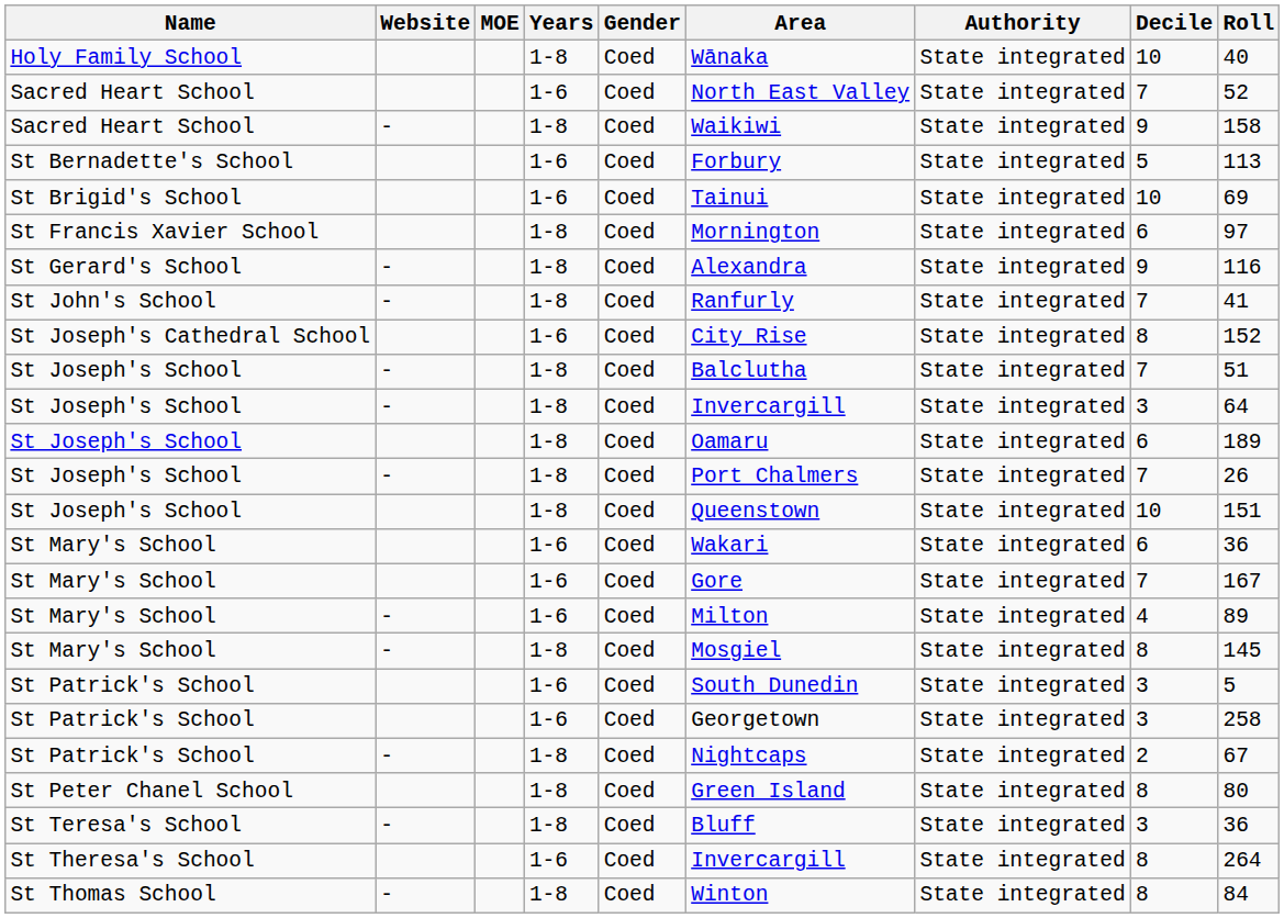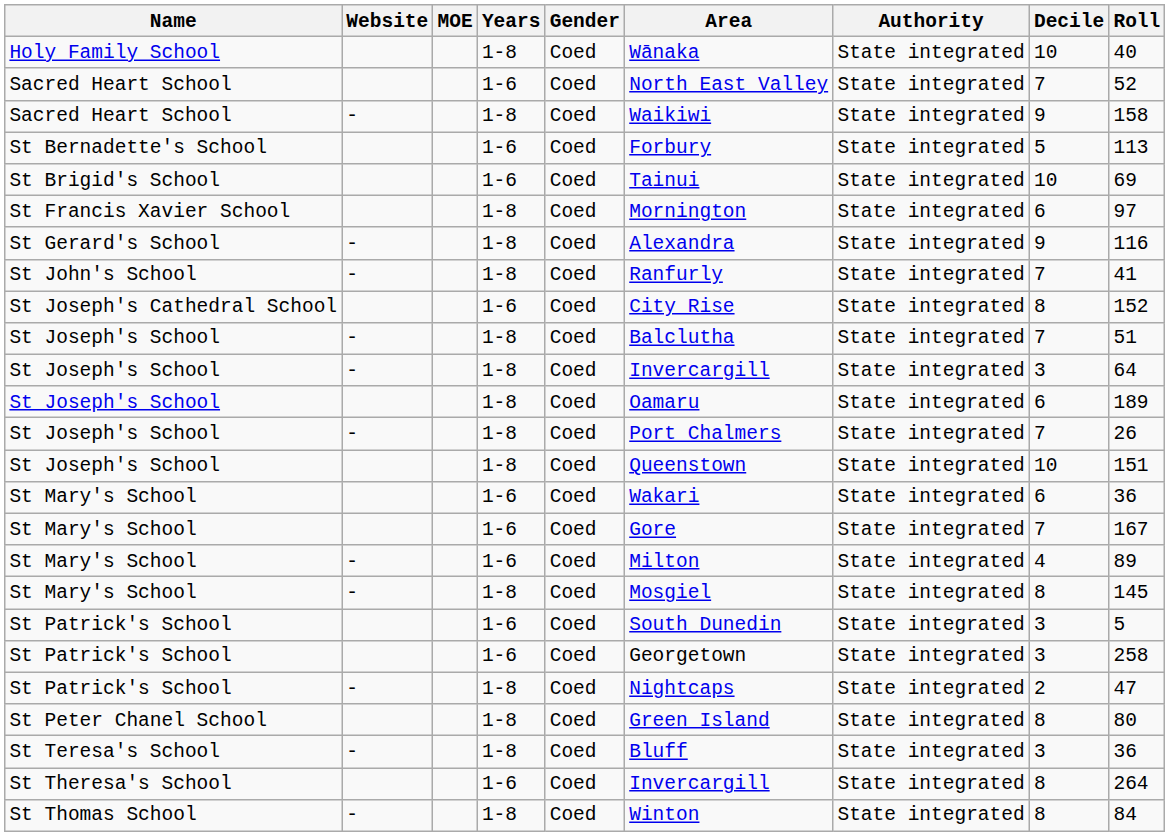St Patrick's School / - | Roll: 67 -> 47
